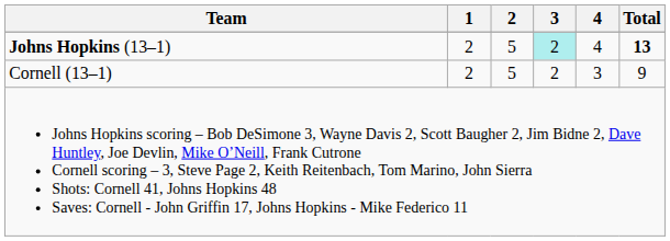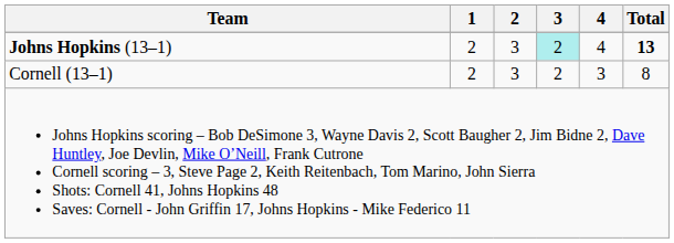Johns Hopkins (13–1) | 2: 5 -> 3
Cornell (13–1) | 2: 5 -> 3
Cornell (13–1) | Total: 9 -> 8
